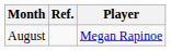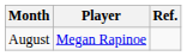columns swapped: Player <-> Ref.
